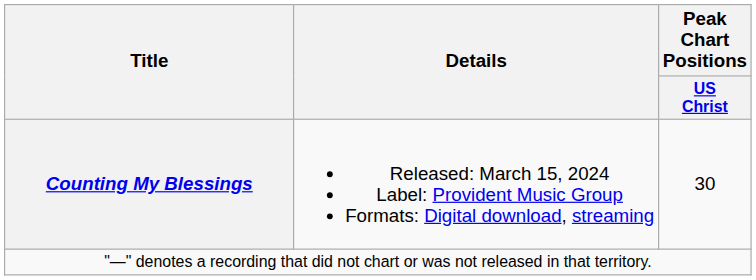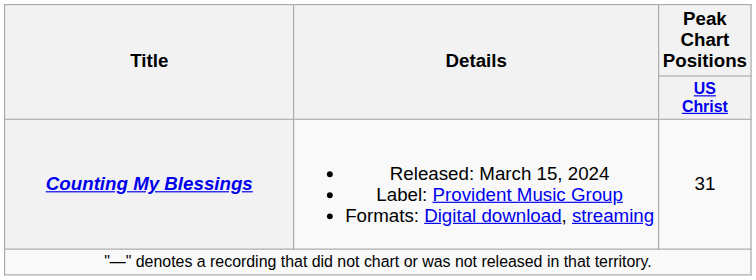Counting My Blessings | Peak Chart Positions / US Christ: 30 -> 31
